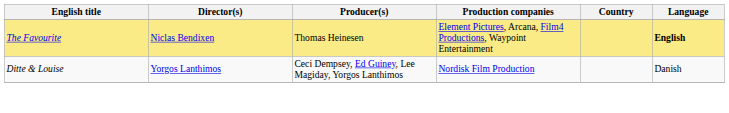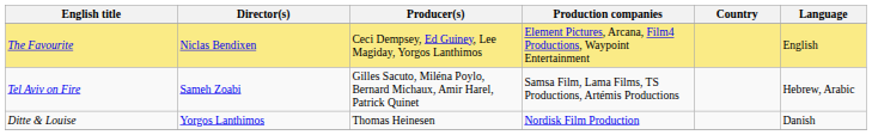The Favourite | Producer(s): Thomas Heinesen -> Ceci Dempsey, Ed Guiney, Lee Magiday, Yorgos Lanthimos
The Favourite | Language: bold -> normal
+ row: Tel Aviv on Fire | Sameh Zoabi | Gilles Sacuto, Miléna Poylo, Bernard Michaux, Amir Harel, Patrick Quinet | Samsa Film, Lama Films, TS Productions, Artémis Productions | Hebrew, Arabic
Ditte & Louise | Producer(s): Ceci Dempsey, Ed Guiney, Lee Magiday, Yorgos Lanthimos -> Thomas Heinesen
